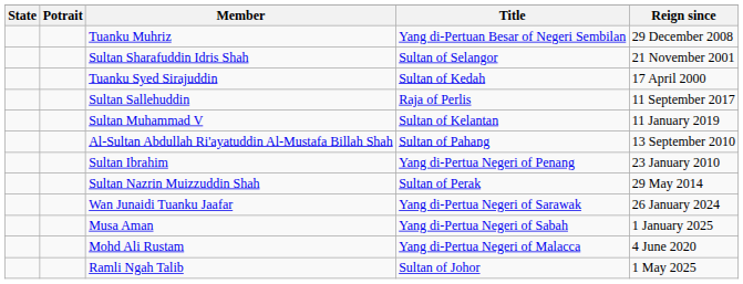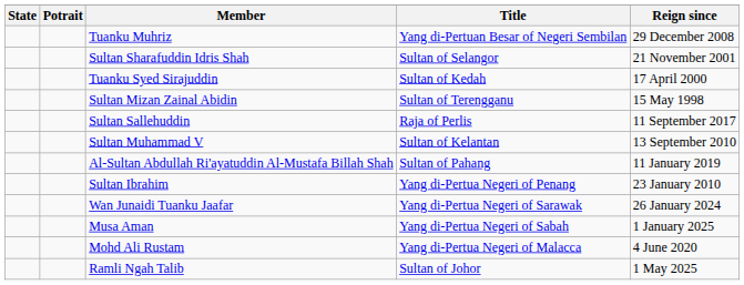+ row: Sultan Mizan Zainal Abidin | Sultan of Terengganu | 15 May 1998
Sultan Muhammad V | Reign since: 11 January 2019 -> 13 September 2010
Al-Sultan Abdullah Ri'ayatuddin Al-Mustafa Billah Shah | Reign since: 13 September 2010 -> 11 January 2019
- row: Sultan Nazrin Muizzuddin Shah | Sultan of Perak | 29 May 2014
